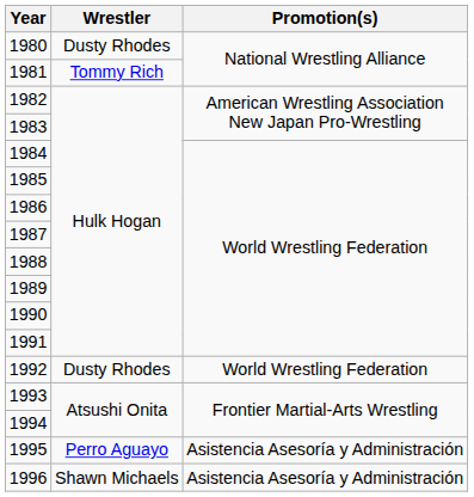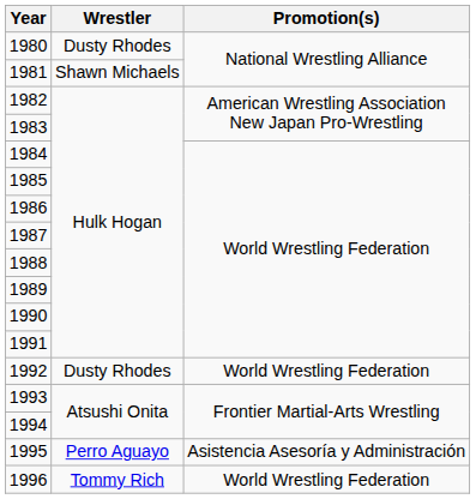1981 | Wrestler: Tommy Rich -> Shawn Michaels
1996 | Wrestler: Shawn Michaels -> Tommy Rich
1996 | Promotion(s): Asistencia Asesoría y Administración -> World Wrestling Federation
